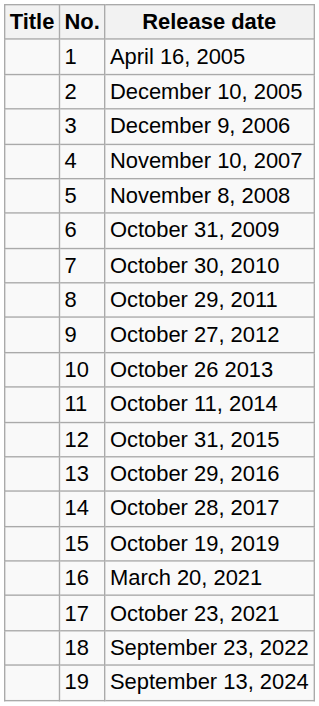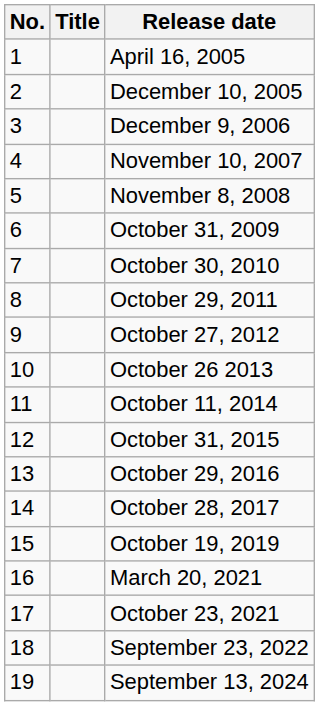columns swapped: No. <-> Title
